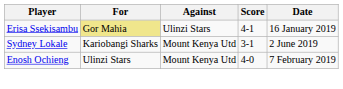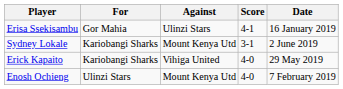Erisa Ssekisambu | For: khaki background -> no background
+ row: Erick Kapaito | Kariobangi Sharks | Vihiga United | 4-0 | 29 May 2019
